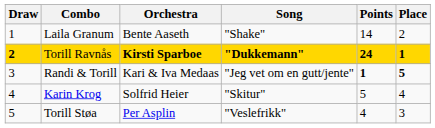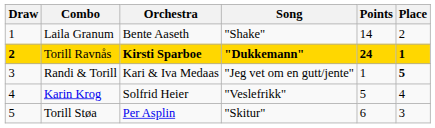Randi & Torill | Points: bold -> normal
Karin Krog | Song: "Skitur" -> "Veslefrikk"
Torill Støa | Song: "Veslefrikk" -> "Skitur"
Torill Støa | Points: 4 -> 6
